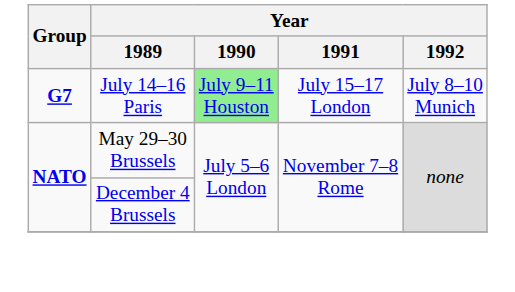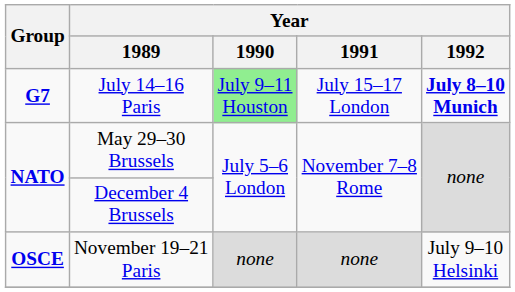July 14–16 Paris | Year / 1992: normal -> bold
+ row: OSCE | November 19–21 Paris | none | none | July 9–10 Helsinki
